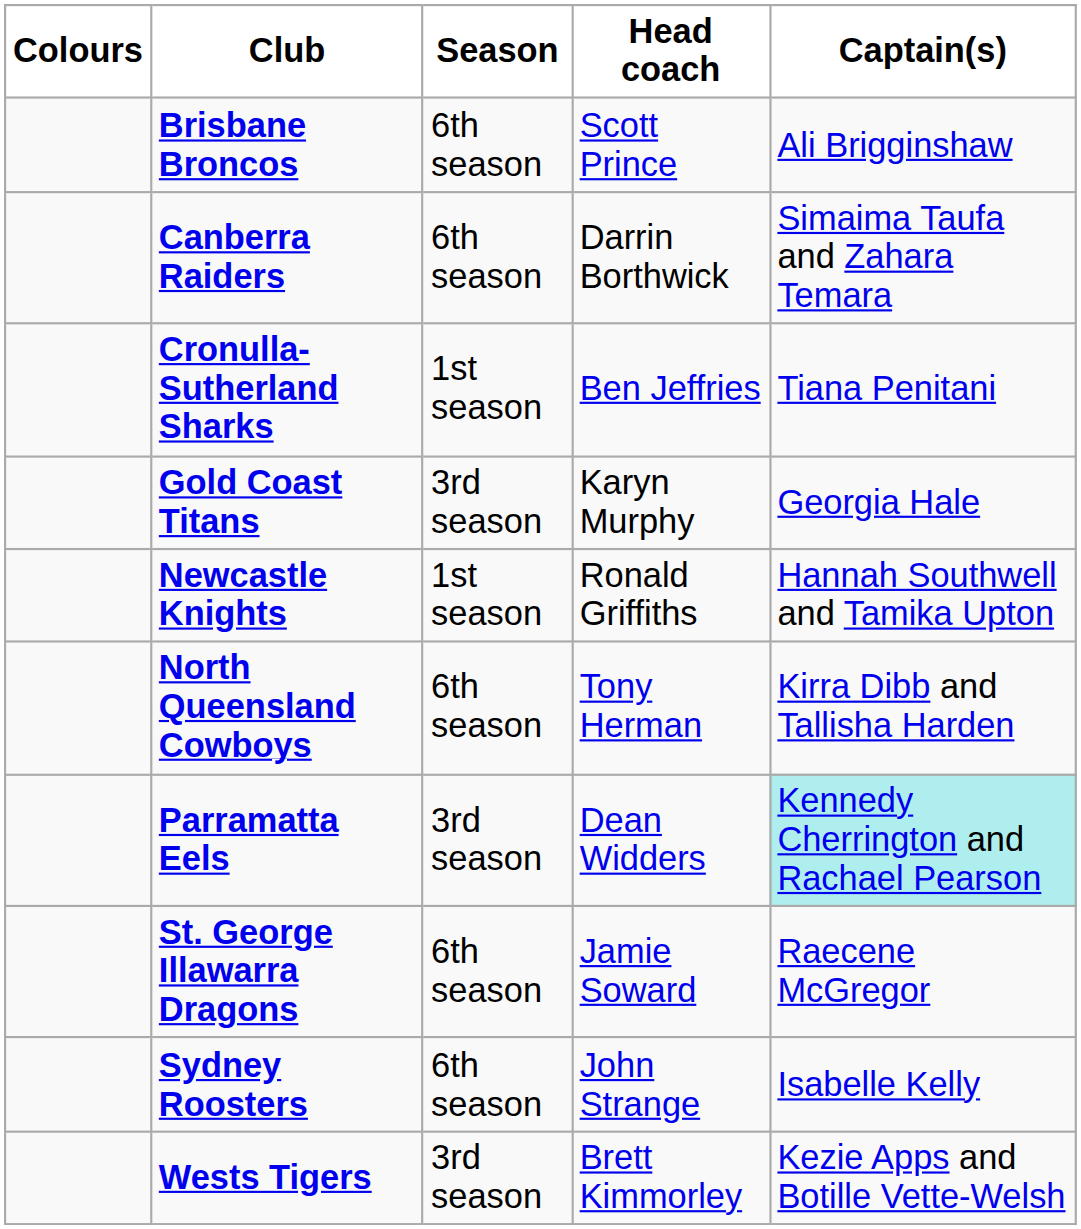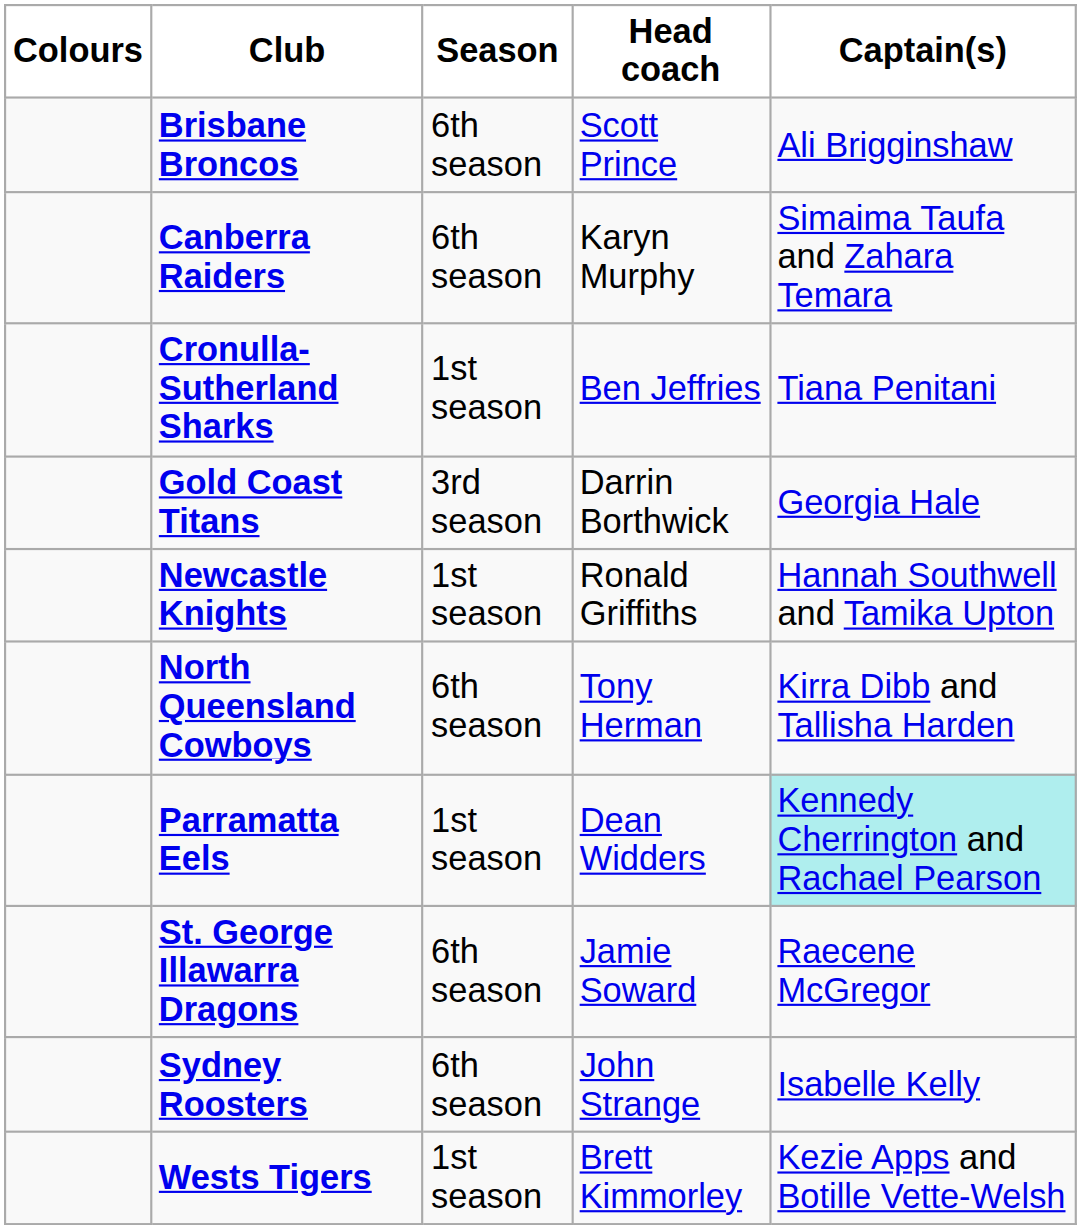Canberra Raiders | Head coach: Darrin Borthwick -> Karyn Murphy
Gold Coast Titans | Head coach: Karyn Murphy -> Darrin Borthwick
Parramatta Eels | Season: 3rd season -> 1st season
Wests Tigers | Season: 3rd season -> 1st season
